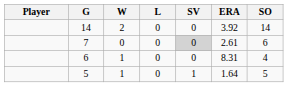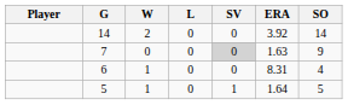7 | ERA: 2.61 -> 1.63
7 | SO: 6 -> 9
